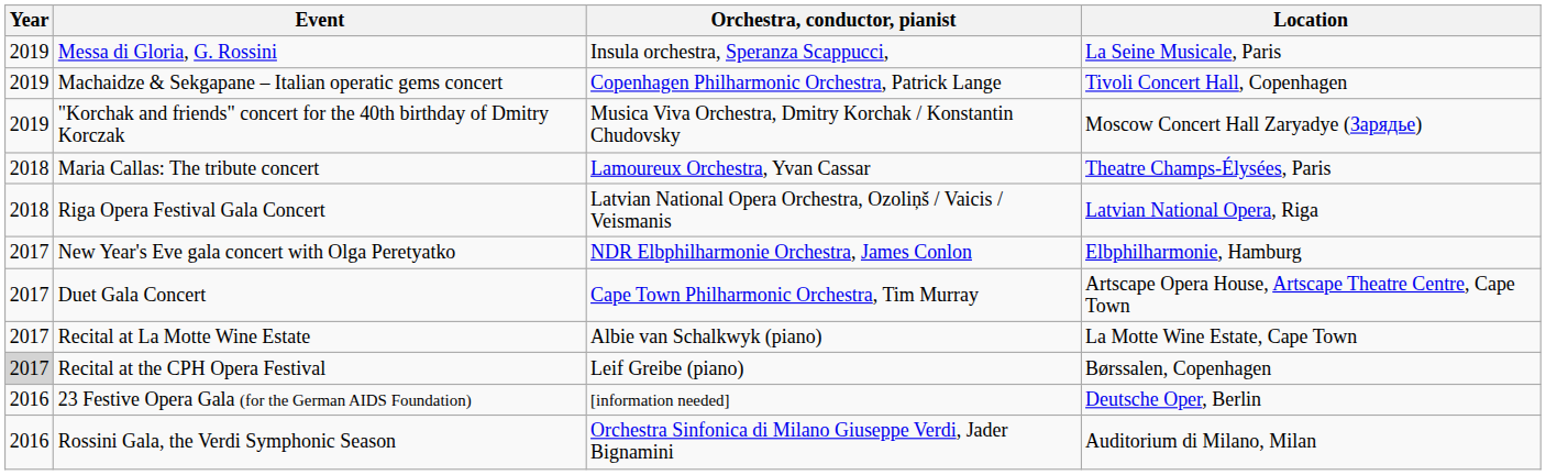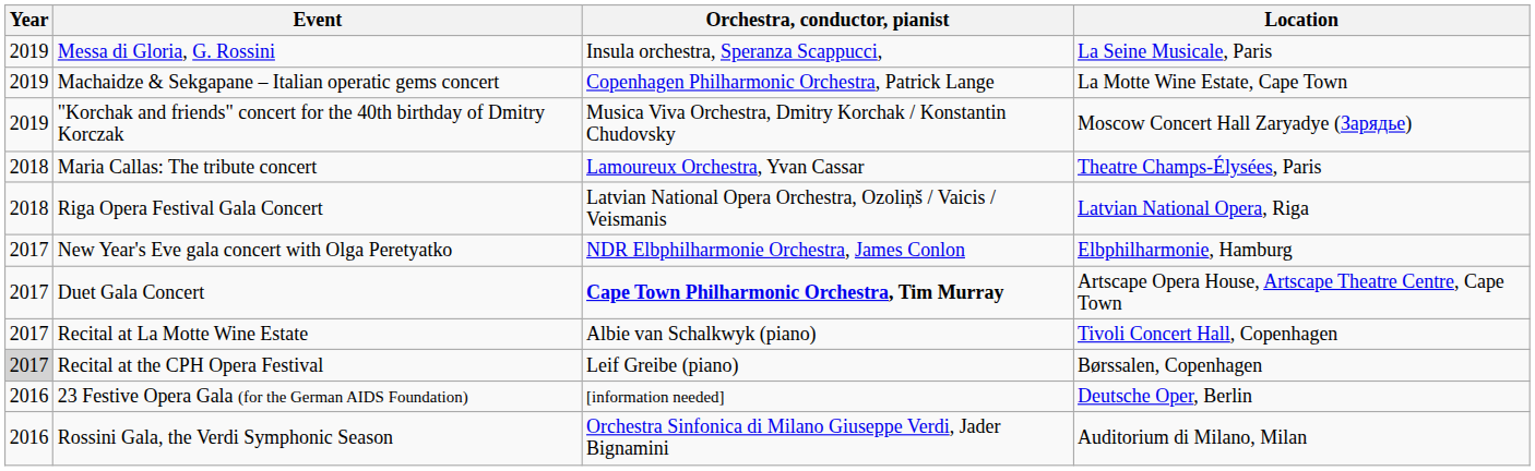Machaidze & Sekgapane – Italian operatic gems concert | Location: Tivoli Concert Hall, Copenhagen -> La Motte Wine Estate, Cape Town
Duet Gala Concert | Orchestra, conductor, pianist: normal -> bold
Recital at La Motte Wine Estate | Location: La Motte Wine Estate, Cape Town -> Tivoli Concert Hall, Copenhagen
